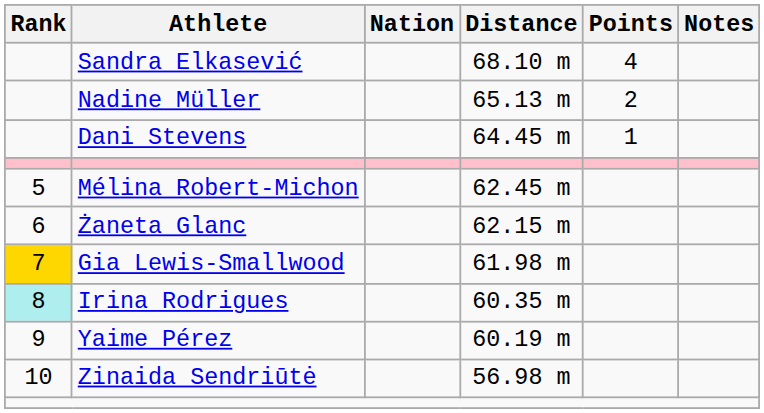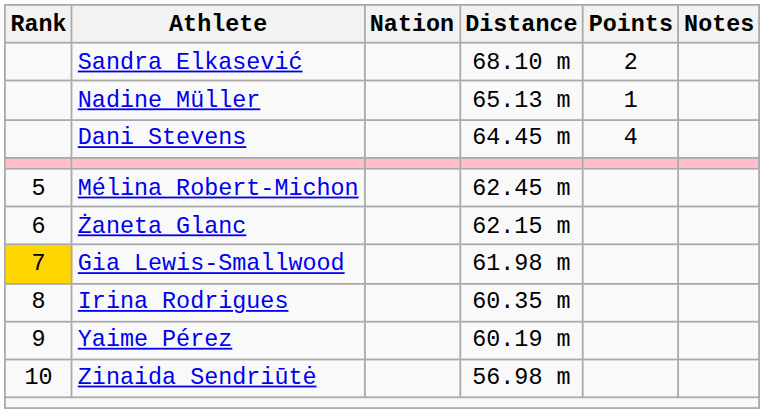Sandra Elkasević | Points: 4 -> 2
Nadine Müller | Points: 2 -> 1
Dani Stevens | Points: 1 -> 4
Irina Rodrigues | Rank: paleturquoise background -> no background
